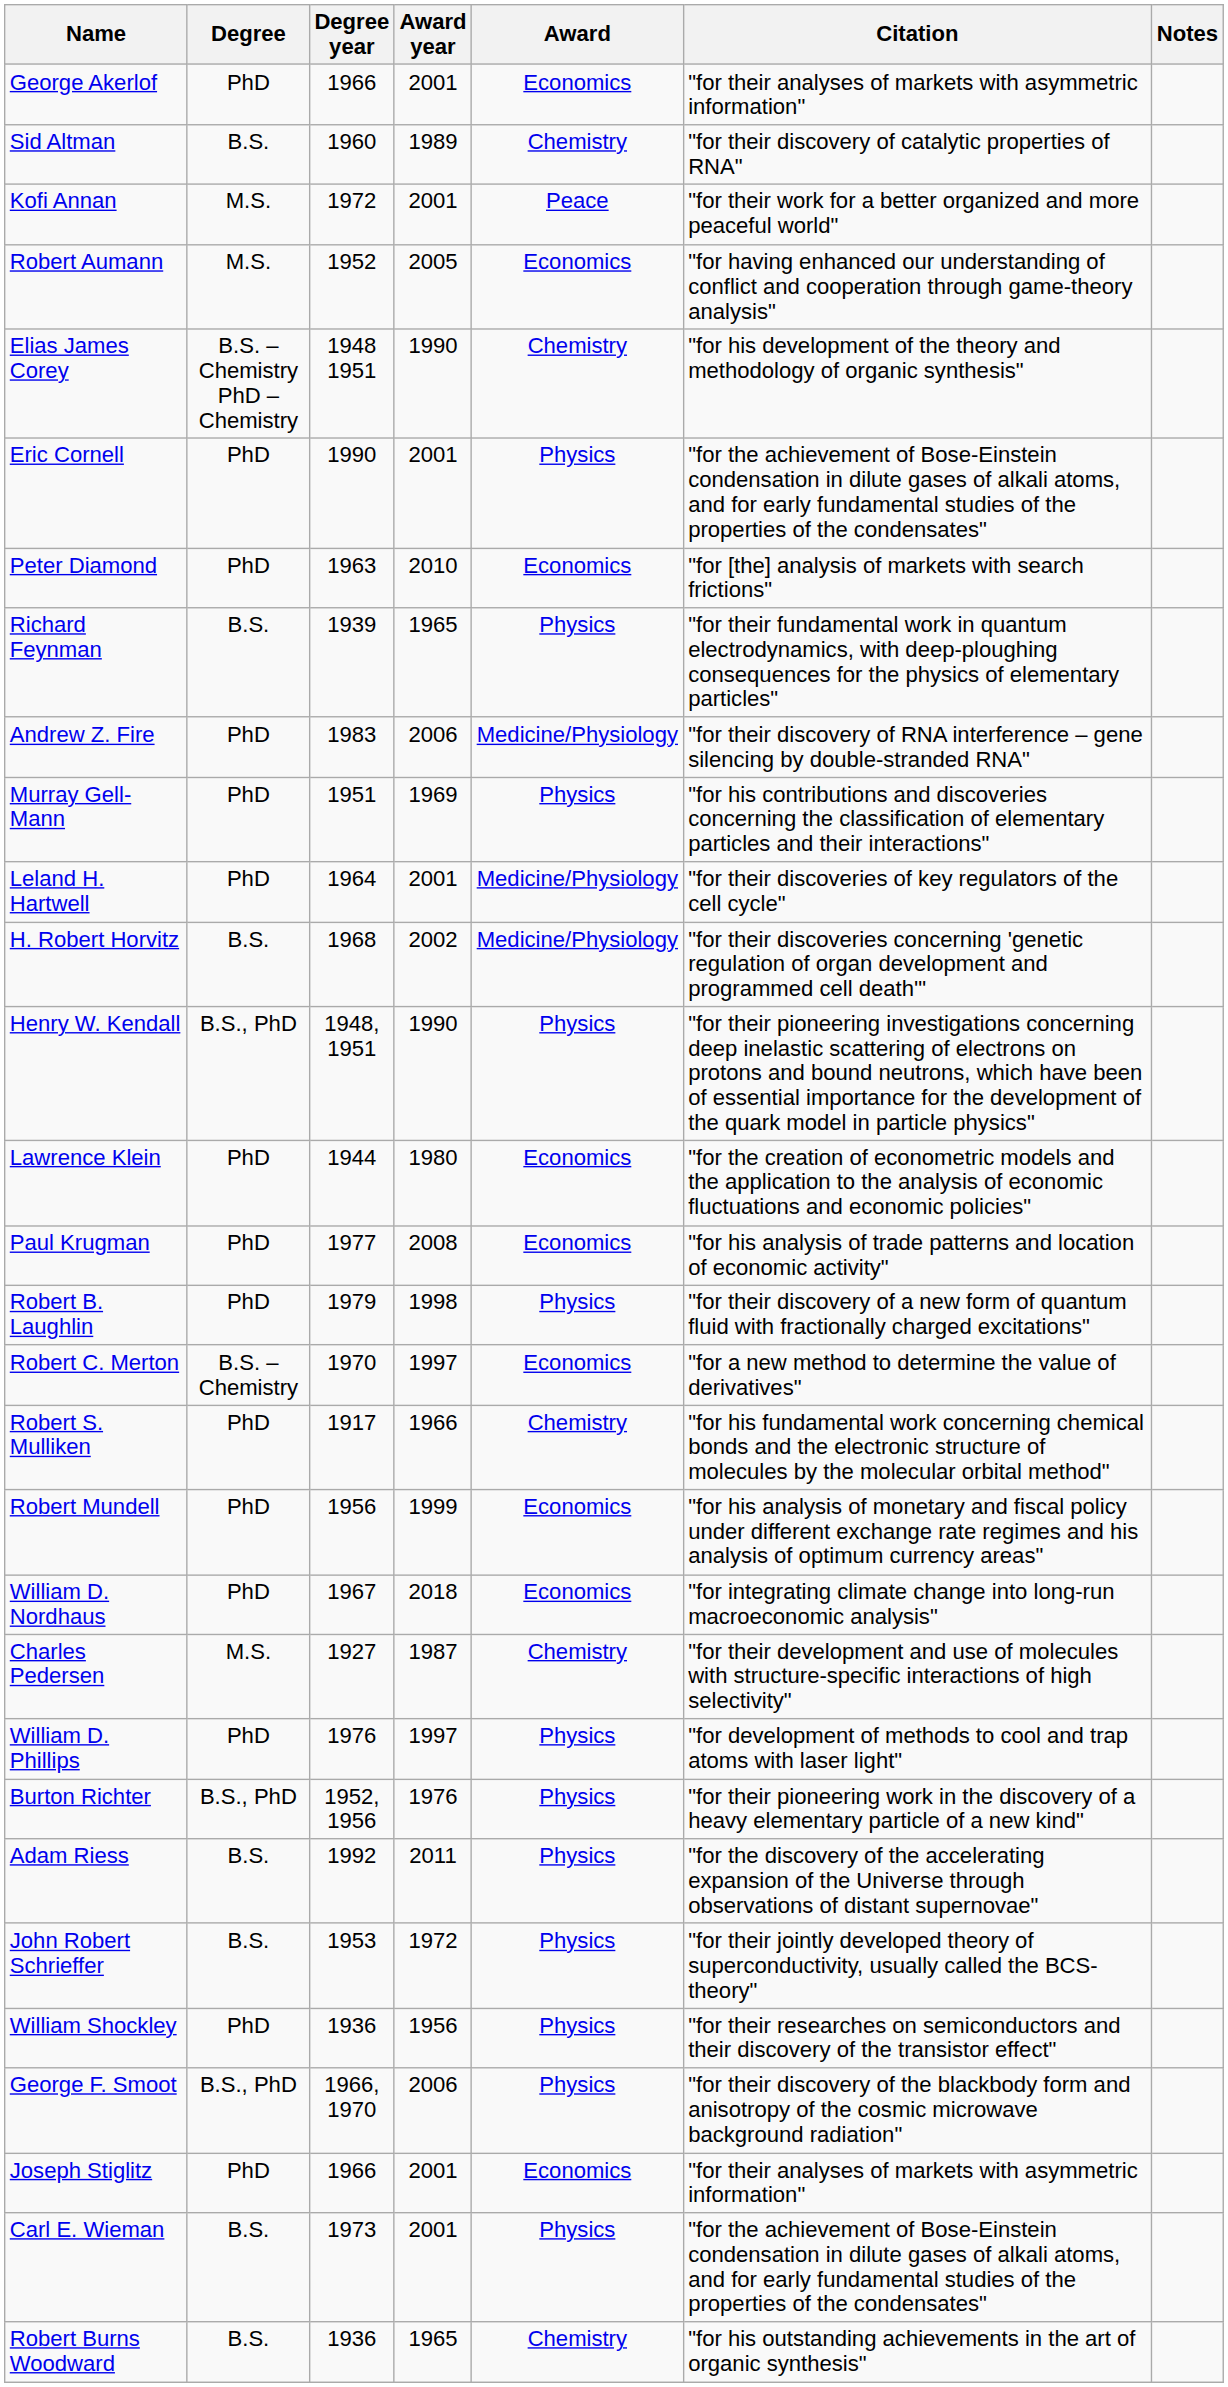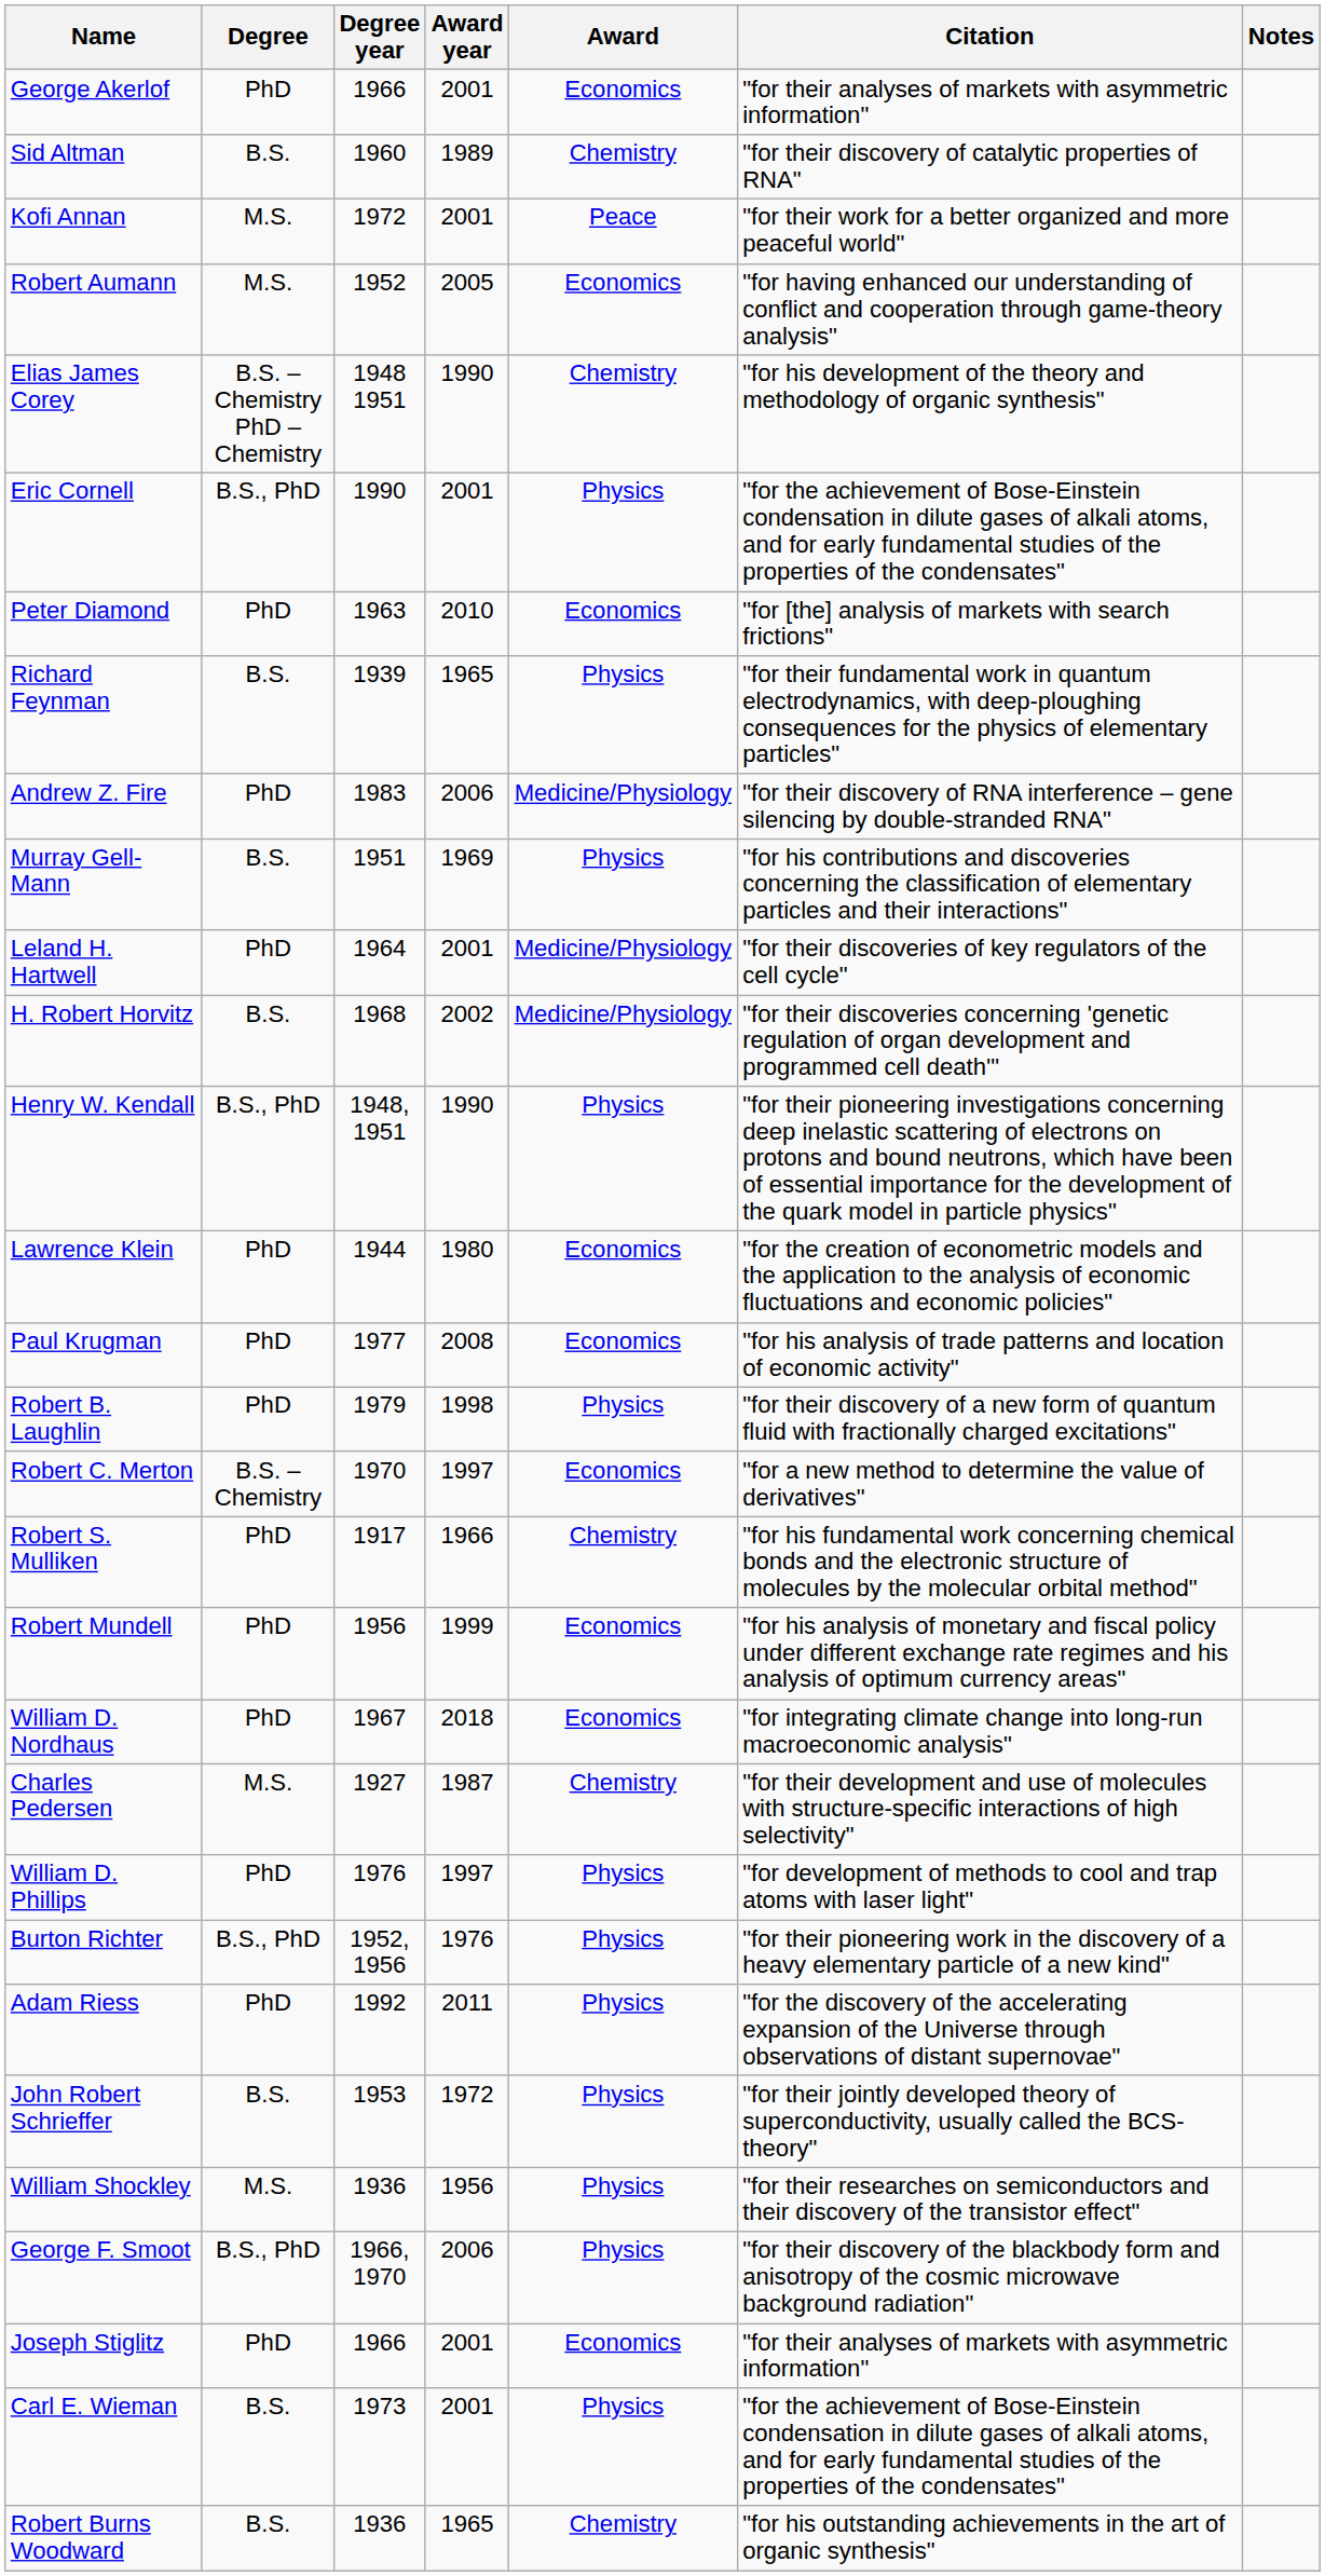Eric Cornell | Degree: PhD -> B.S., PhD
Murray Gell-Mann | Degree: PhD -> B.S.
Adam Riess | Degree: B.S. -> PhD
William Shockley | Degree: PhD -> M.S.
